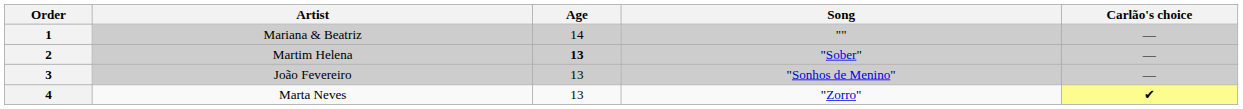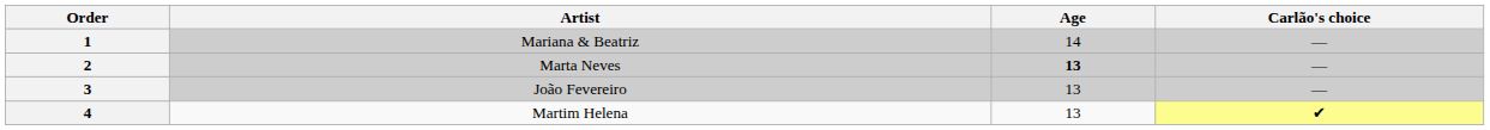- column: Song | "" | "Sober" | "Sonhos de Menino" | "Zorro"
2 | Artist: Martim Helena -> Marta Neves
4 | Artist: Marta Neves -> Martim Helena
